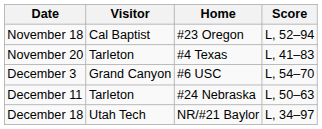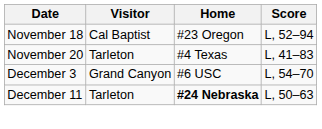December 11 | Home: normal -> bold
- row: December 18 | Utah Tech | NR/#21 Baylor | L, 34–97
